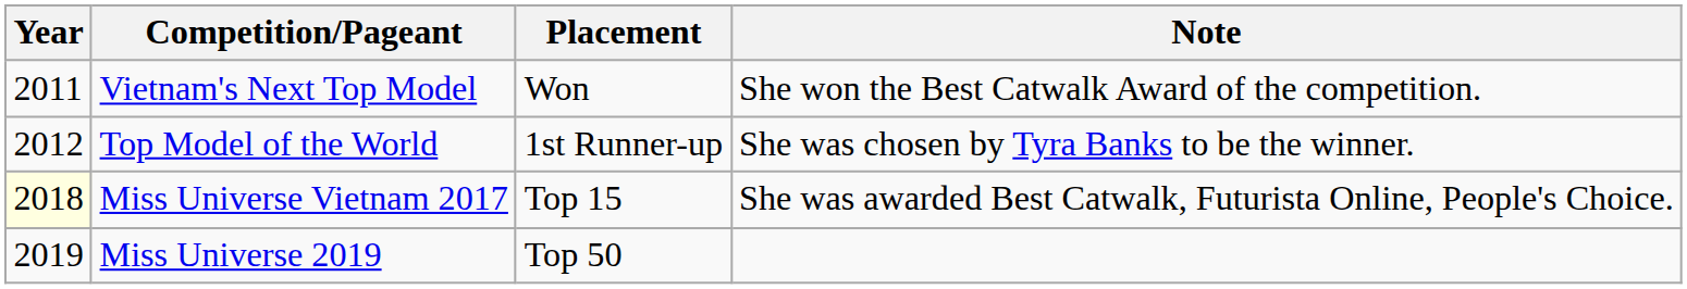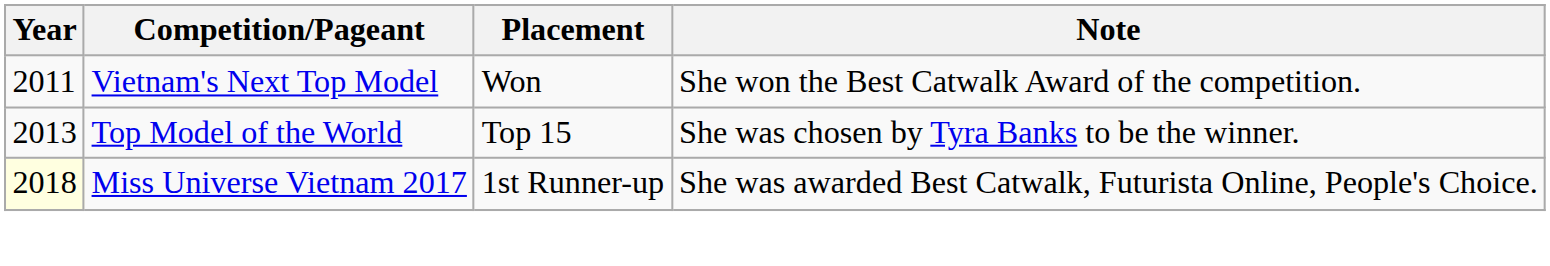Top Model of the World | Year: 2012 -> 2013
Top Model of the World | Placement: 1st Runner-up -> Top 15
Miss Universe Vietnam 2017 | Placement: Top 15 -> 1st Runner-up
- row: 2019 | Miss Universe 2019 | Top 50
